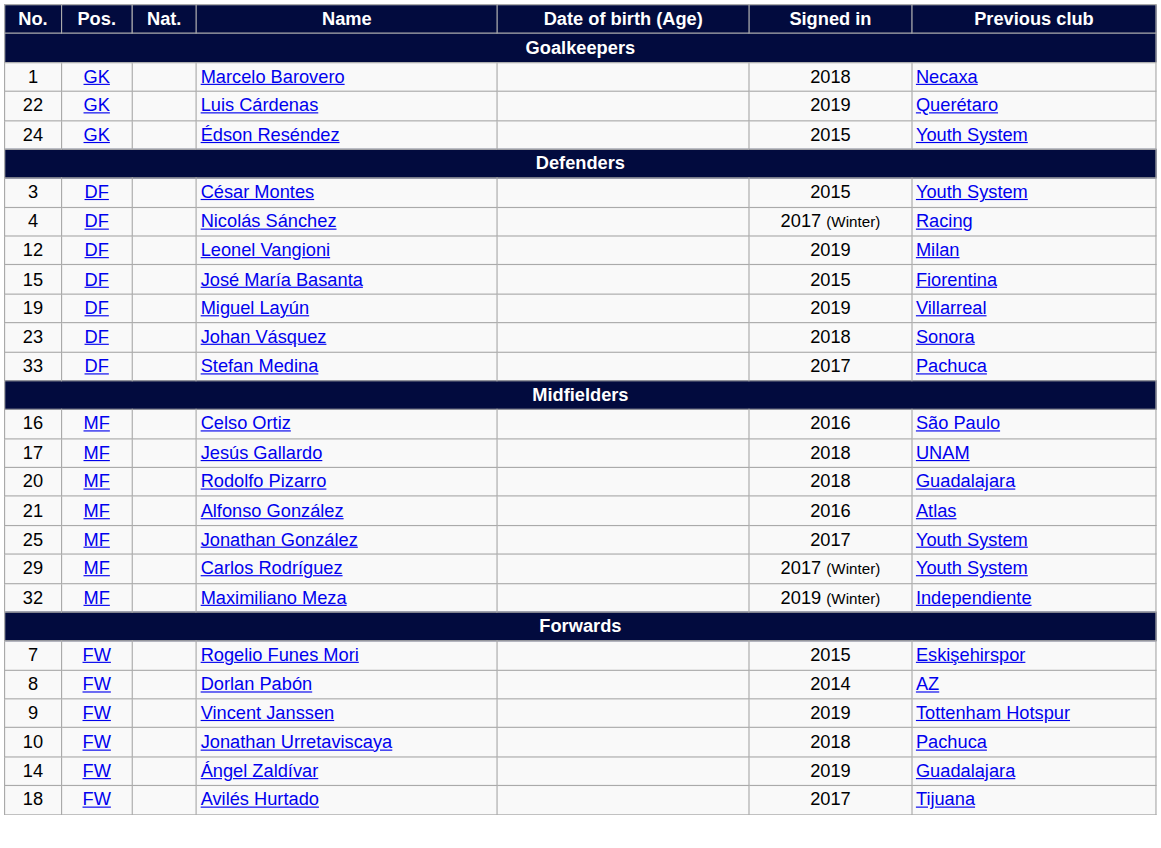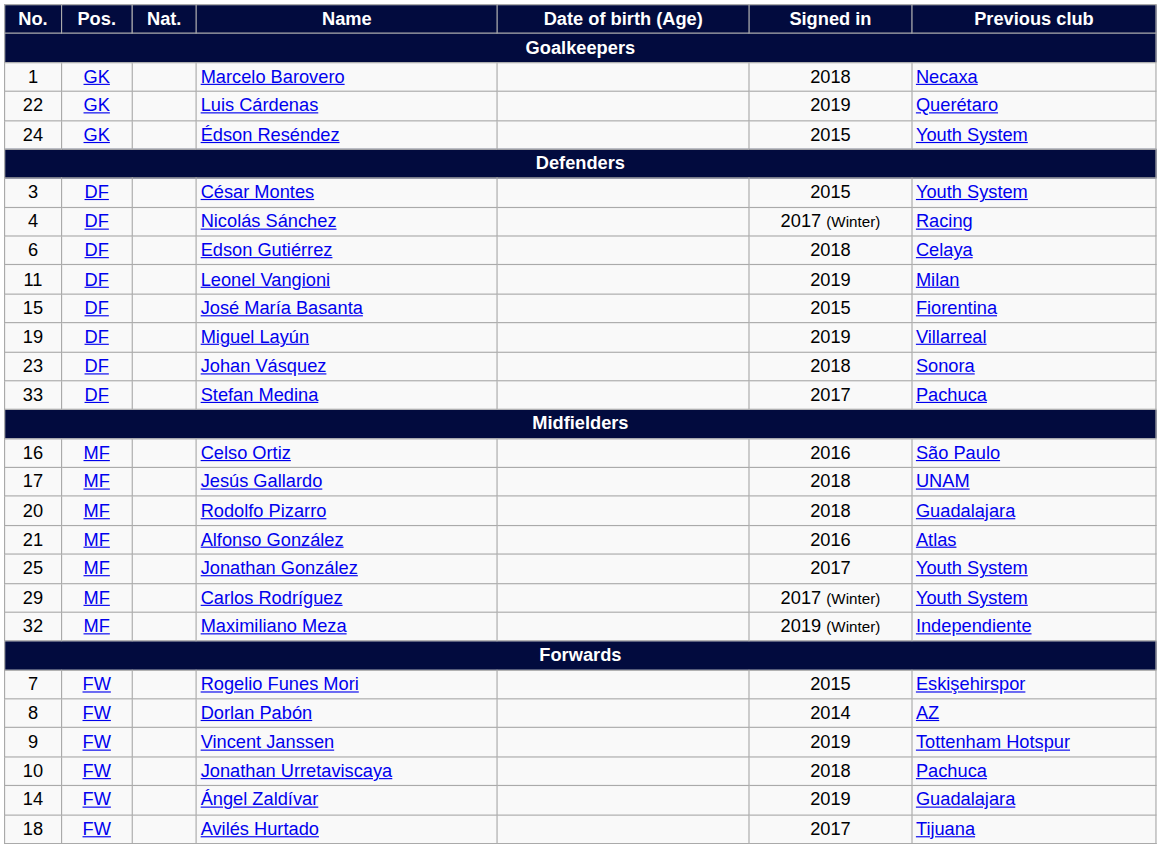+ row: 6 | DF | Edson Gutiérrez | 2018 | Celaya
Leonel Vangioni | No.: 12 -> 11
